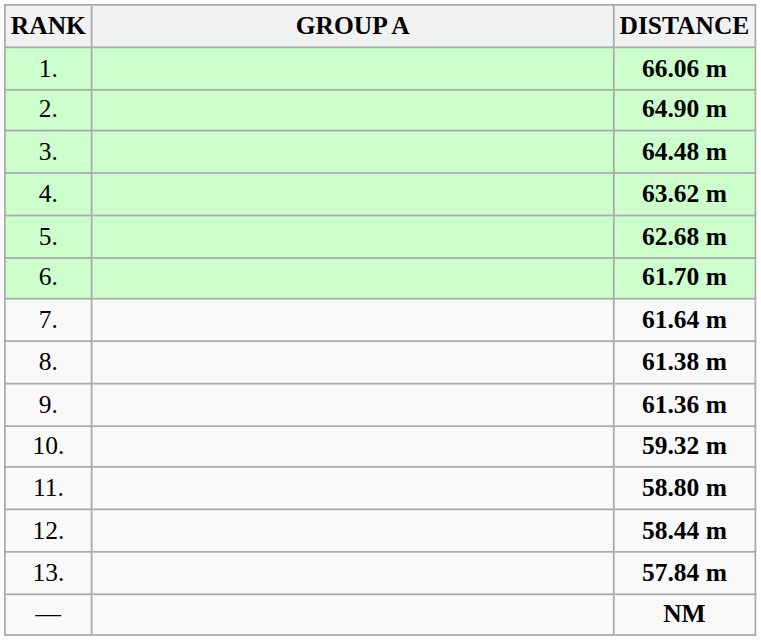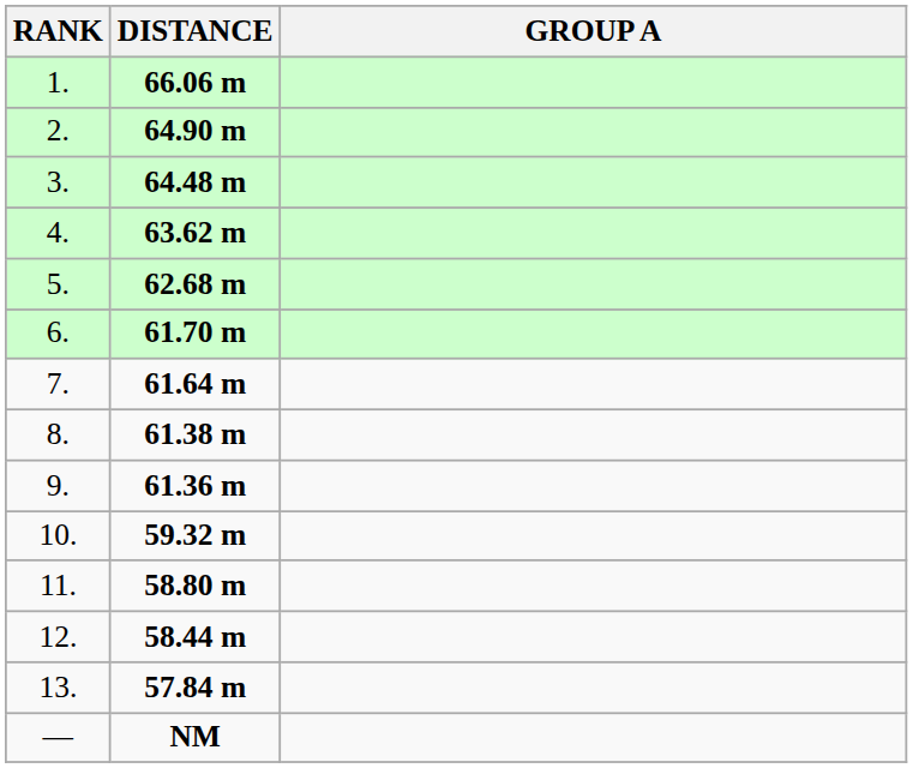columns swapped: GROUP A <-> DISTANCE
